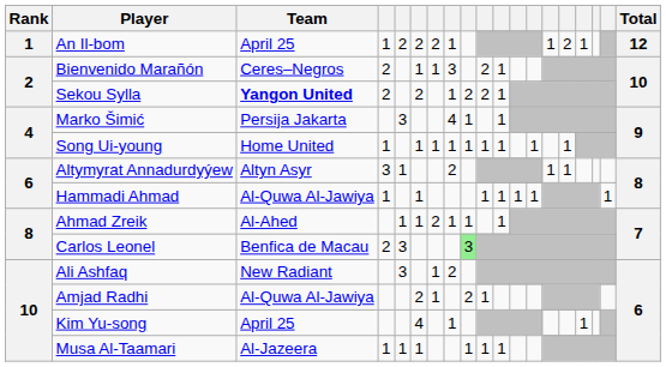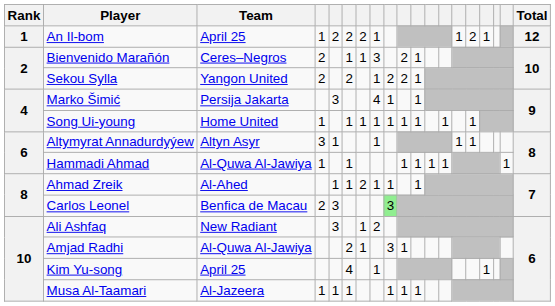Sekou Sylla | Team: bold -> normal
Altymyrat Annadurdyýew | column 8: 2 -> 1
Amjad Radhi | column 9: 2 -> 3
